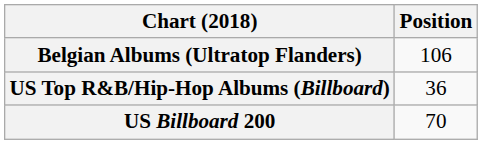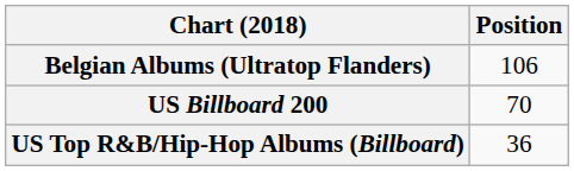rows swapped: US Billboard 200 <-> US Top R&B/Hip-Hop Albums (Billboard)
